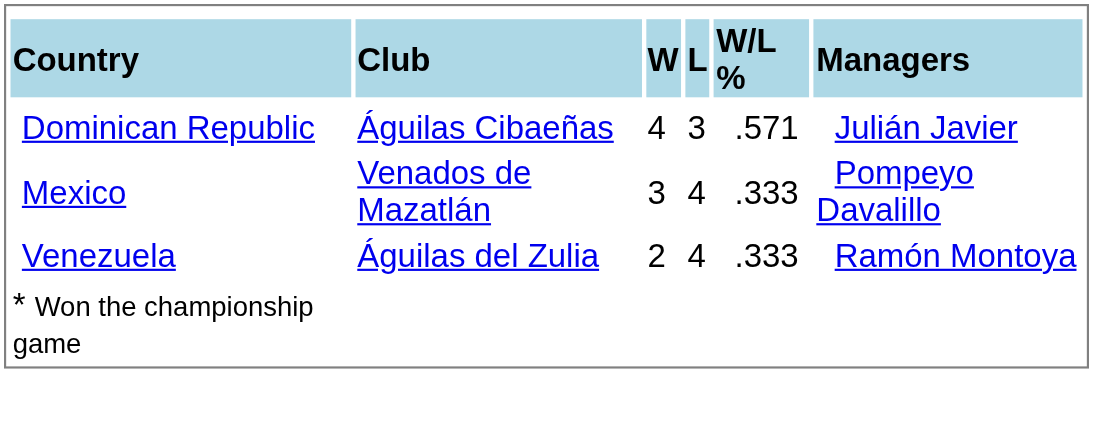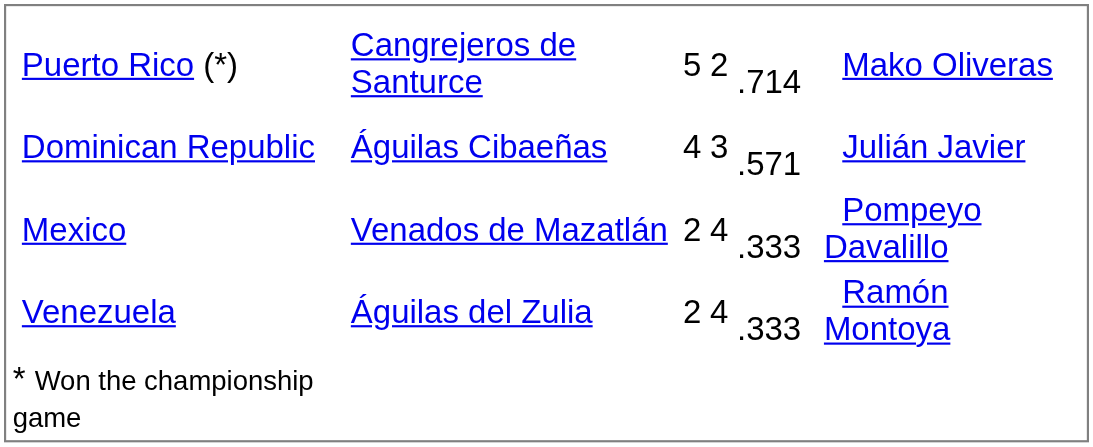- row: Country | Club | W | L | W/L % | Managers
+ row: Puerto Rico (*) | Cangrejeros de Santurce | 5 | 2 | .714 | Mako Oliveras
Mexico | column 3: 3 -> 2
